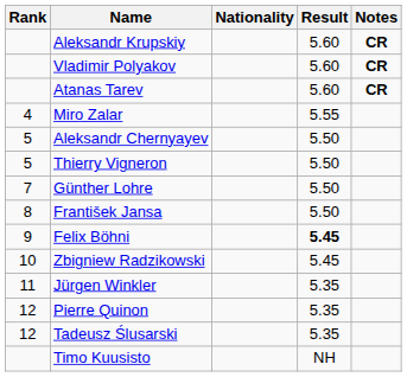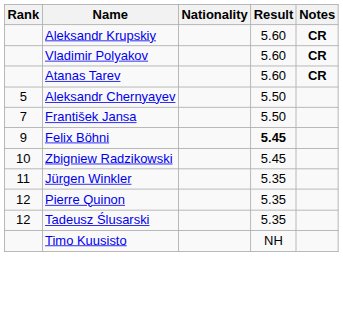- row: 4 | Miro Zalar | 5.55
- row: 5 | Thierry Vigneron | 5.50
- row: 7 | Günther Lohre | 5.50
František Jansa | Rank: 8 -> 7
